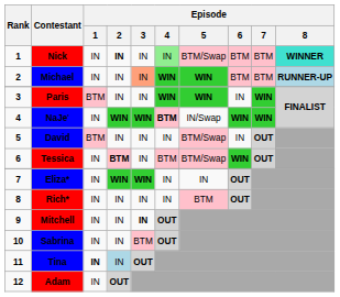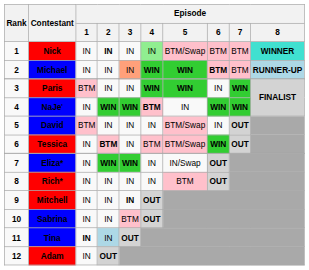Michael | Episode / 6: normal -> bold
NaJe' | Episode / 5: IN/Swap -> IN
Eliza* | Episode / 5: IN -> IN/Swap
